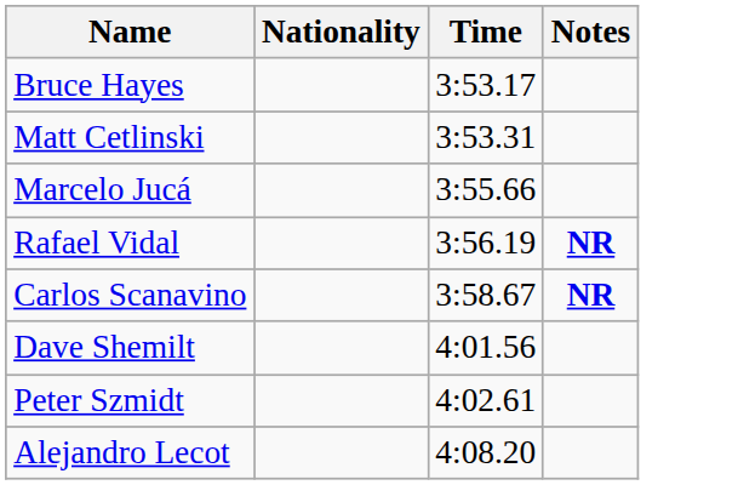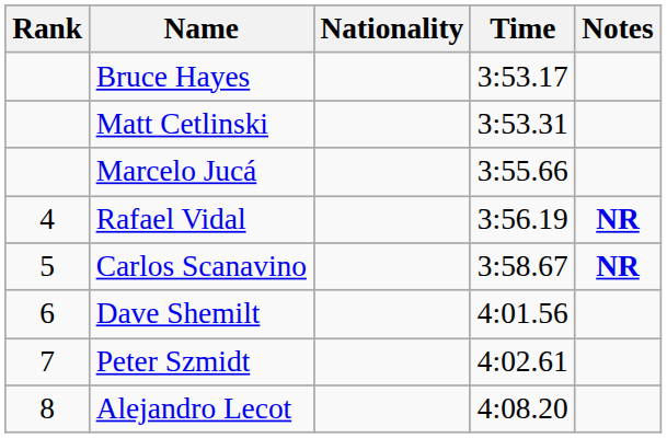+ column: Rank | 4 | 5 | 6 | 7 | 8
